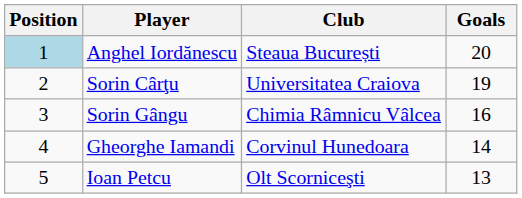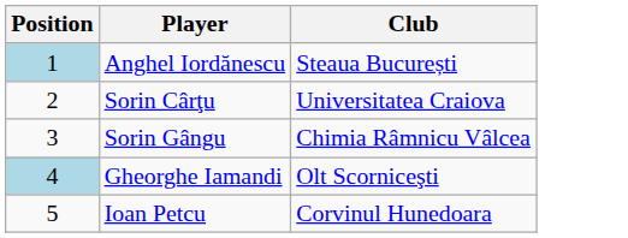- column: Goals | 20 | 19 | 16 | 14 | 13
Gheorghe Iamandi | Position: no background -> lightblue background
Gheorghe Iamandi | Club: Corvinul Hunedoara -> Olt Scorniceşti
Ioan Petcu | Club: Olt Scorniceşti -> Corvinul Hunedoara
